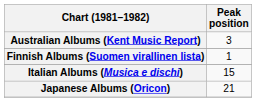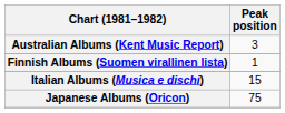Japanese Albums (Oricon) | Peak position: 21 -> 75
